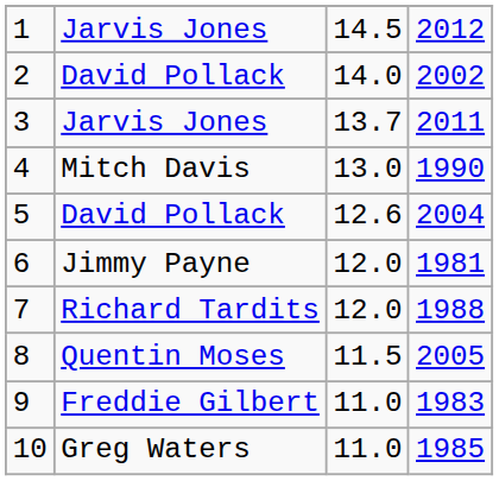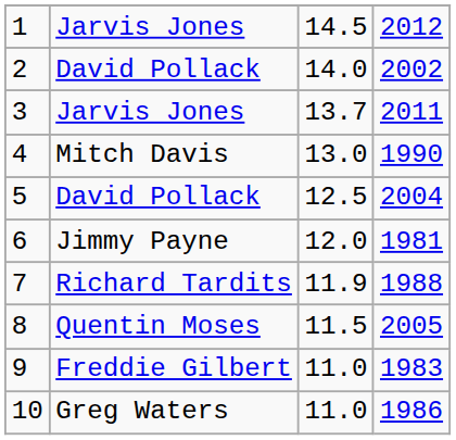5 | column 3: 12.6 -> 12.5
7 | column 3: 12.0 -> 11.9
10 | column 4: 1985 -> 1986
